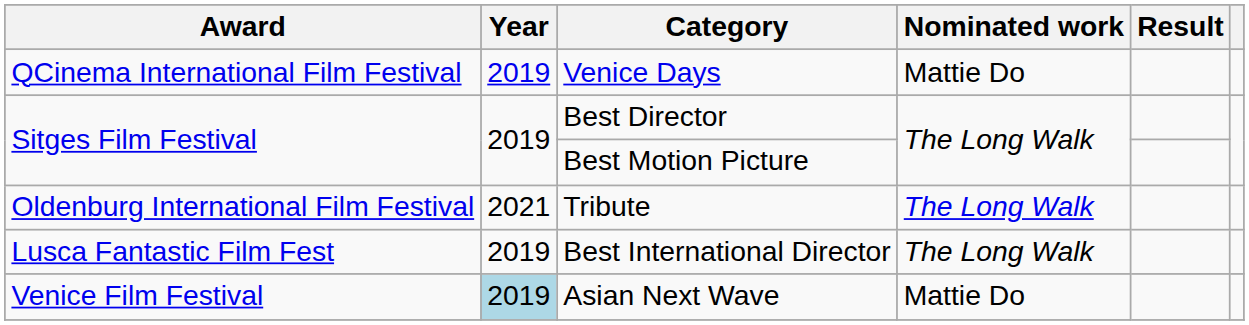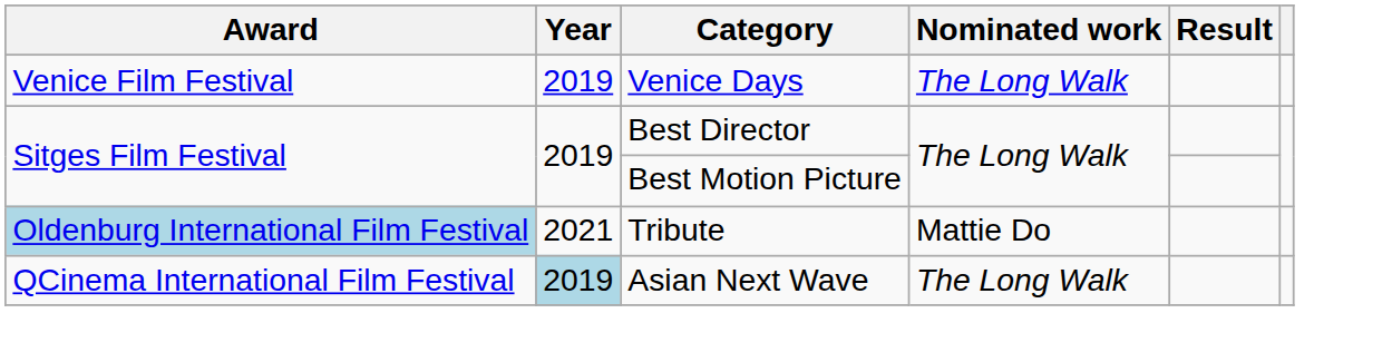Venice Days | Award: QCinema International Film Festival -> Venice Film Festival
Venice Days | Nominated work: Mattie Do -> The Long Walk
Tribute | Award: no background -> lightblue background
Tribute | Nominated work: The Long Walk -> Mattie Do
- row: Lusca Fantastic Film Fest | 2019 | Best International Director | The Long Walk
Asian Next Wave | Award: Venice Film Festival -> QCinema International Film Festival
Asian Next Wave | Nominated work: Mattie Do -> The Long Walk
